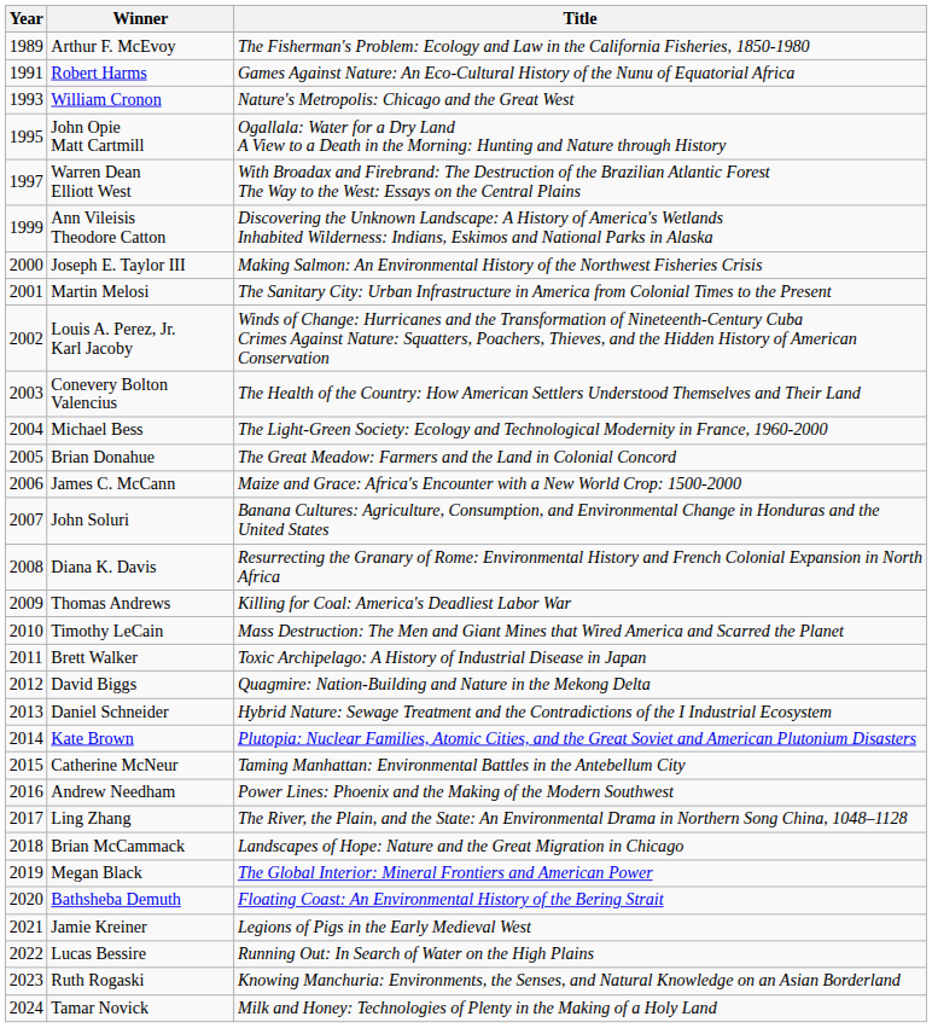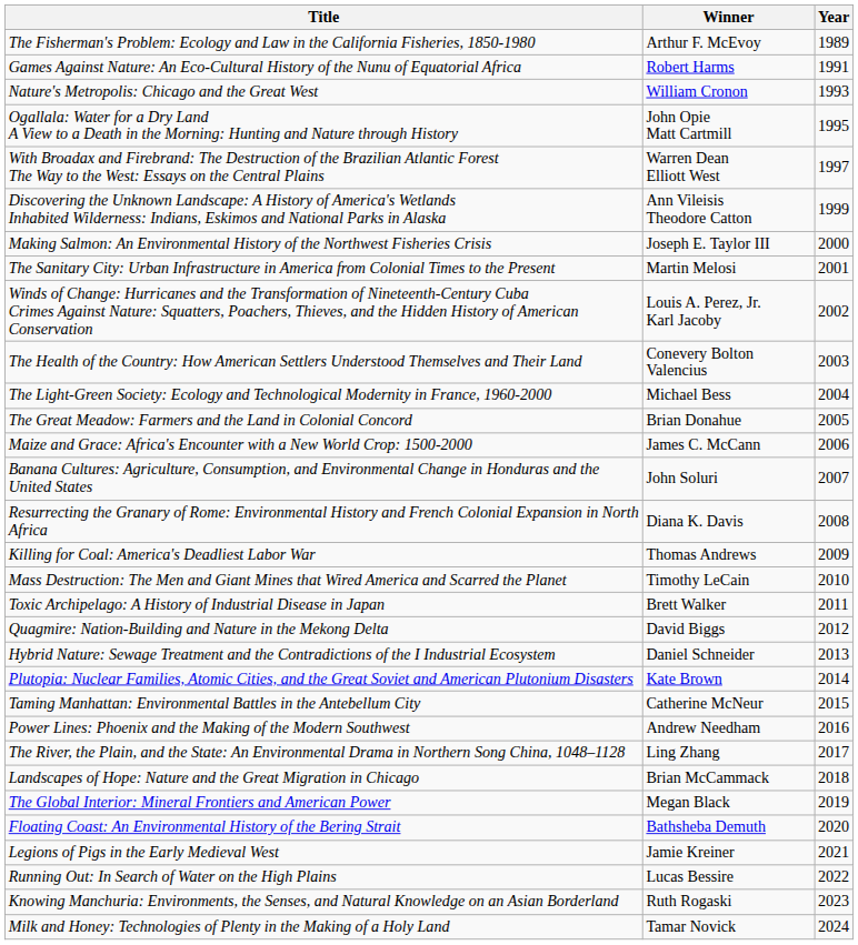columns swapped: Year <-> Title
